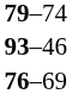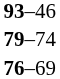rows swapped: 93–46 <-> 79–74
